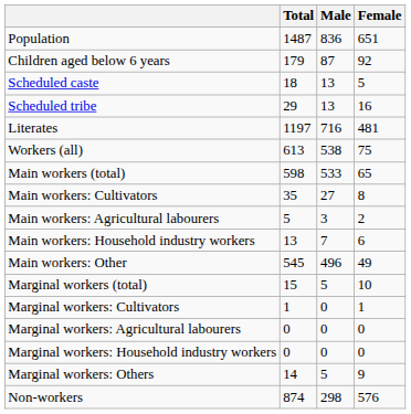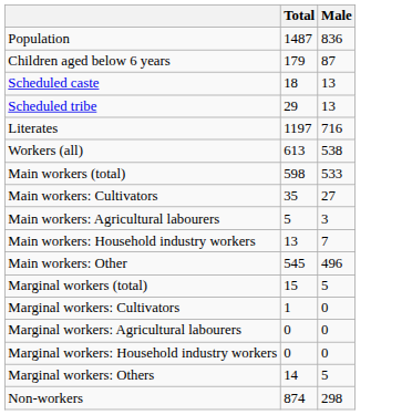- column: Female | 651 | 92 | 5 | 16 | 481 | 75 | 65 | 8 | 2 | 6 | 49 | 10 | 1 | 0 | 0 | 9 | 576
